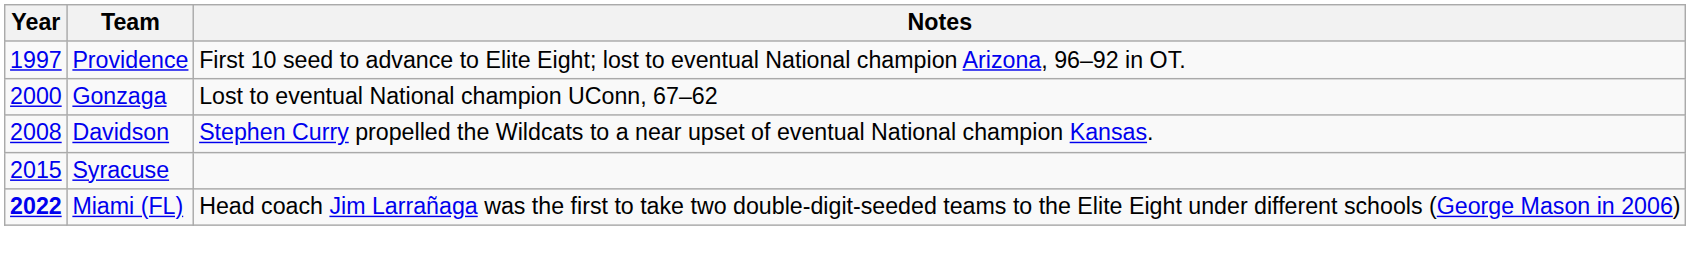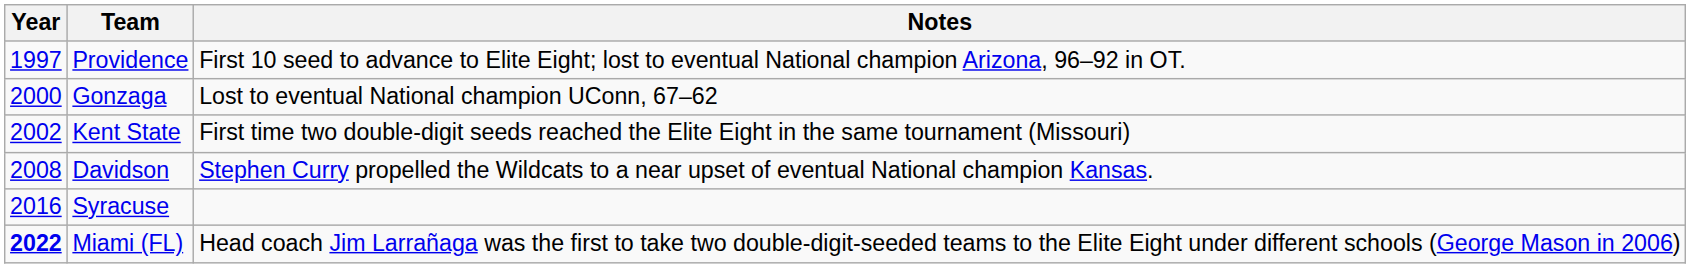+ row: 2002 | Kent State | First time two double-digit seeds reached the Elite Eight in the same tournament (Missouri)
Syracuse | Year: 2015 -> 2016
